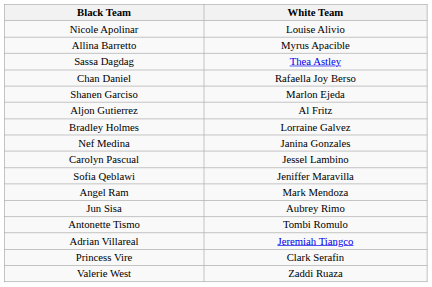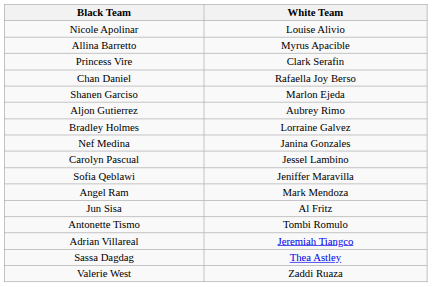rows swapped: Sassa Dagdag <-> Princess Vire
Aljon Gutierrez | White Team: Al Fritz -> Aubrey Rimo
Jun Sisa | White Team: Aubrey Rimo -> Al Fritz
